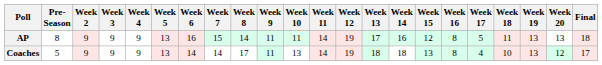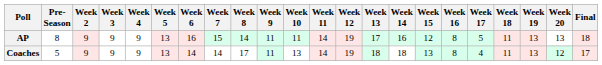Coaches | Week 18: 10 -> 11
